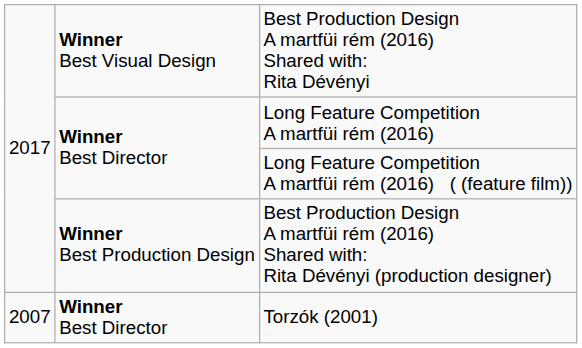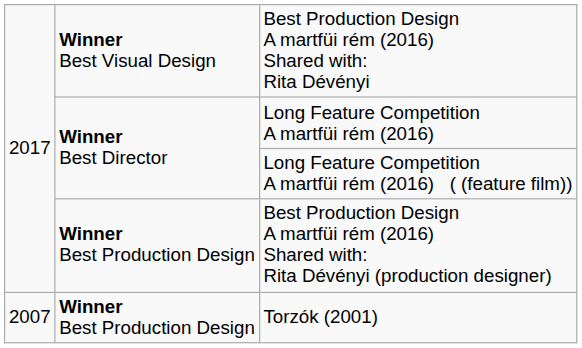Torzók (2001) | column 2: Winner Best Director -> Winner Best Production Design
